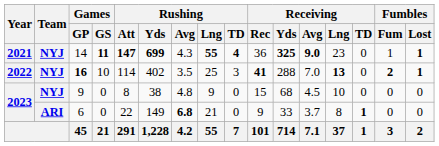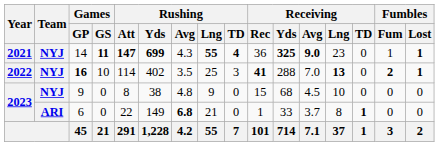6 | Receiving / Rec: 9 -> 1
